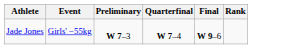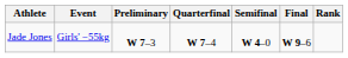+ column: Semifinal | W 4–0
